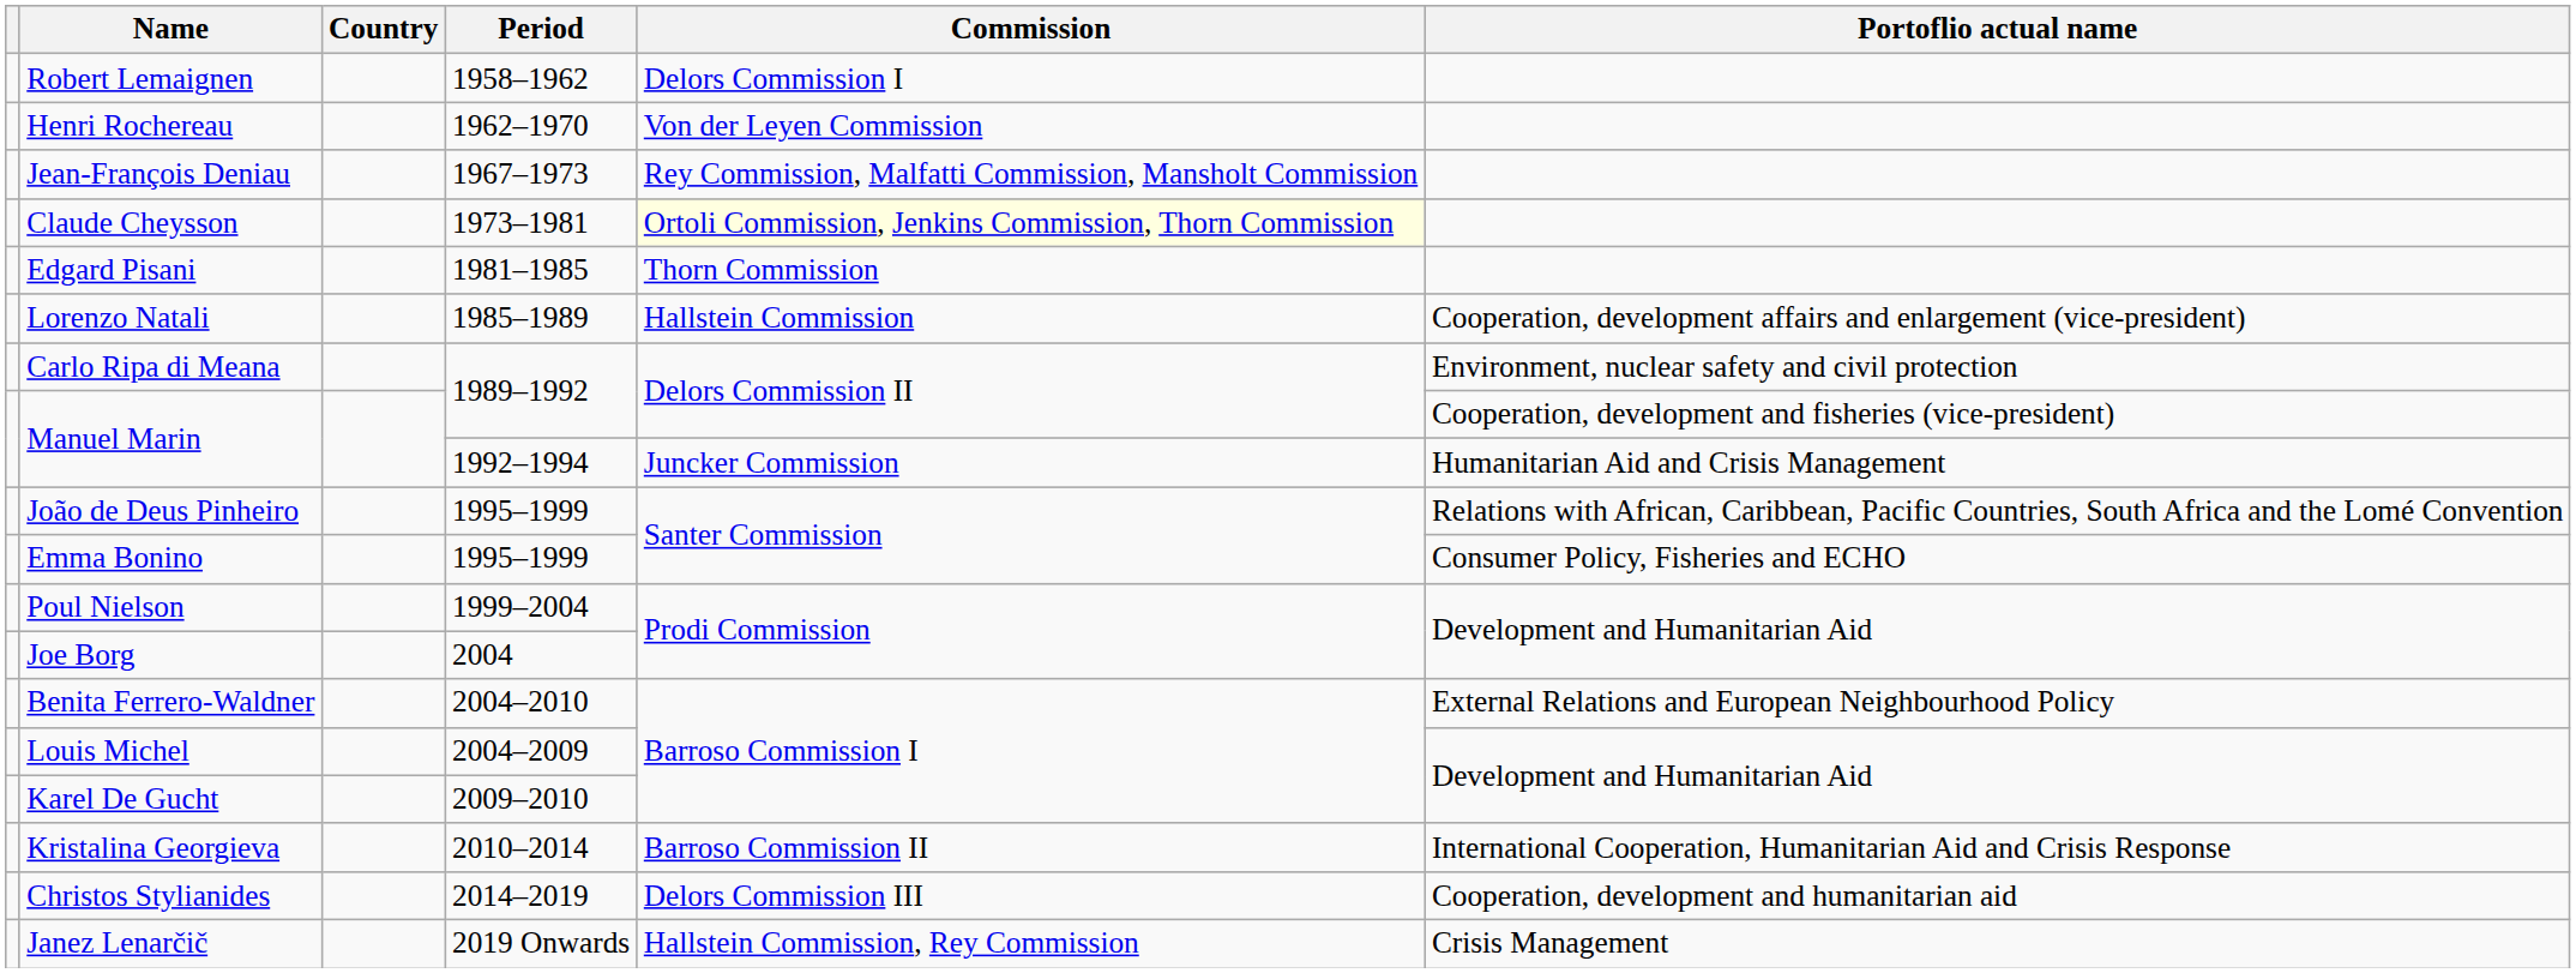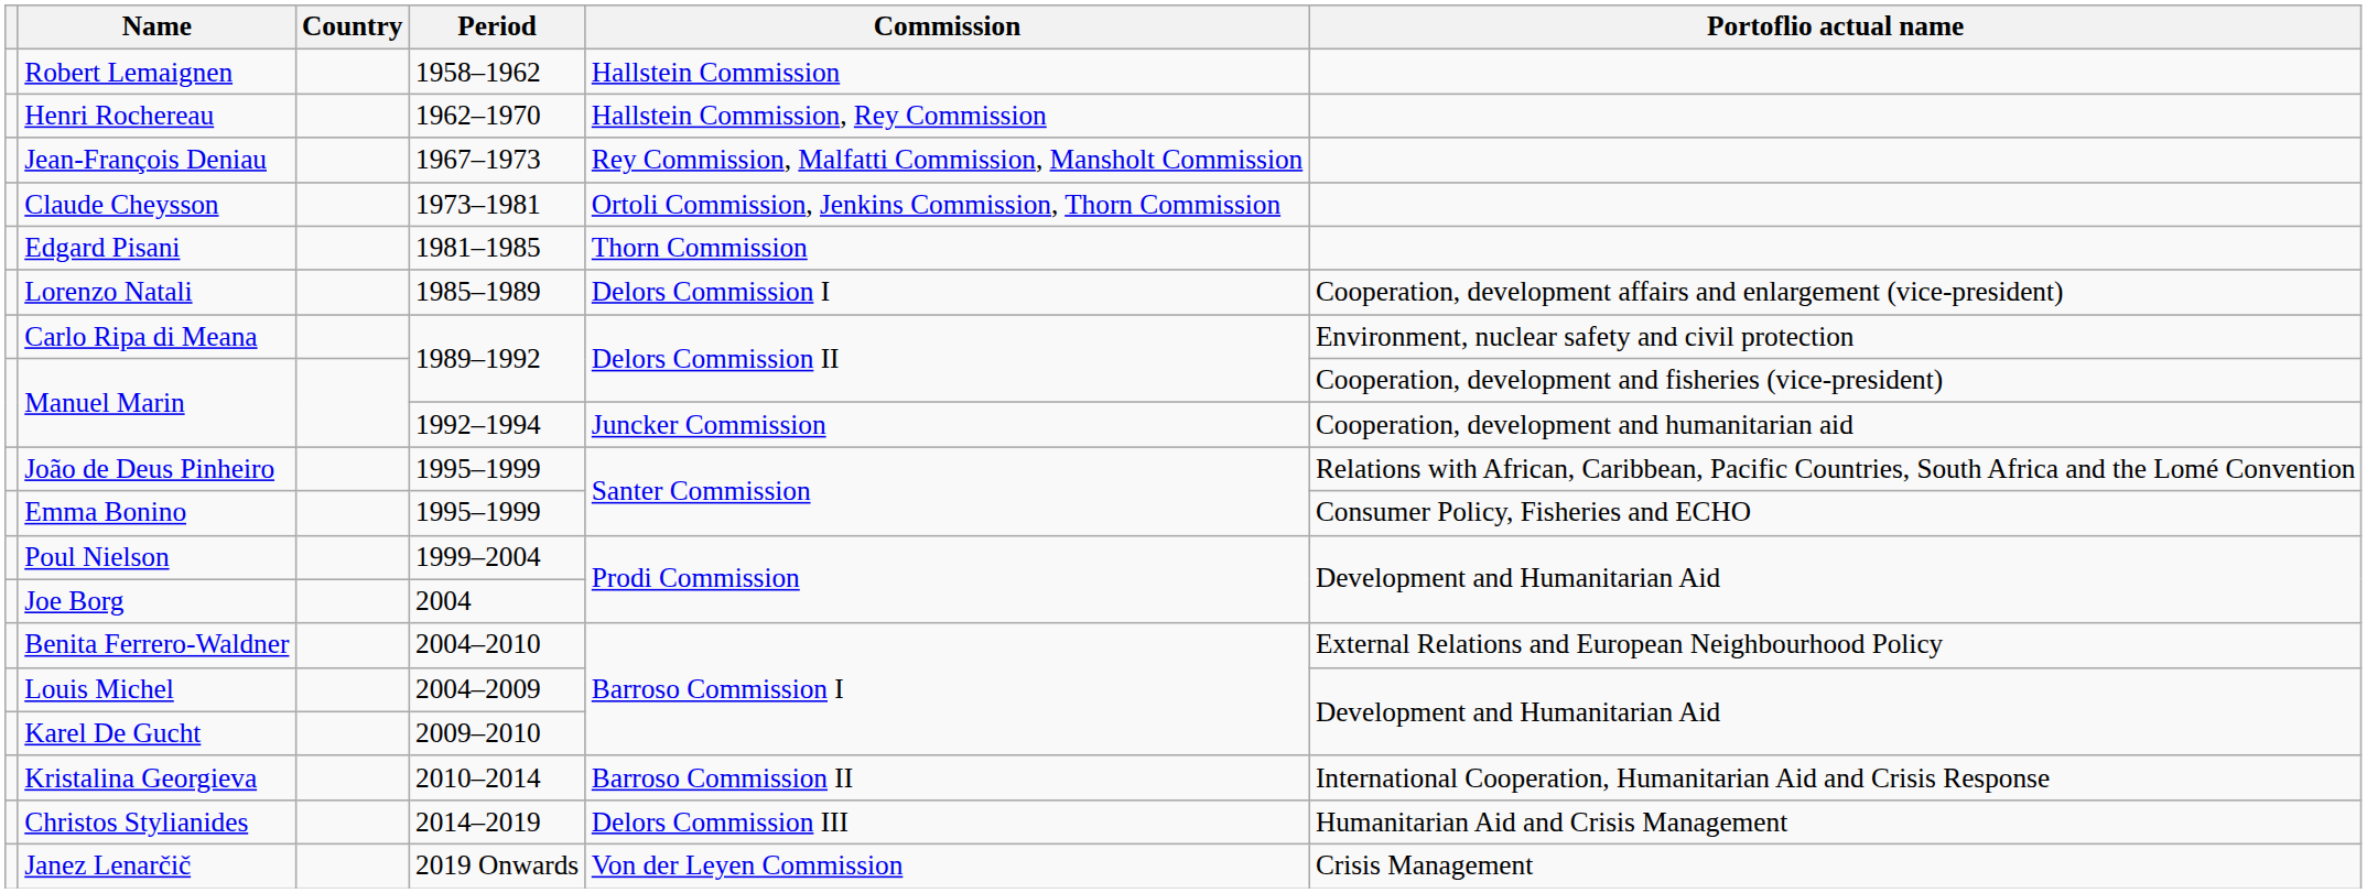Robert Lemaignen | Commission: Delors Commission I -> Hallstein Commission
Henri Rochereau | Commission: Von der Leyen Commission -> Hallstein Commission, Rey Commission
Claude Cheysson | Commission: lightyellow background -> no background
Lorenzo Natali | Commission: Hallstein Commission -> Delors Commission I
Manuel Marin / 1992–1994 | Portoflio actual name: Humanitarian Aid and Crisis Management -> Cooperation, development and humanitarian aid
Christos Stylianides | Portoflio actual name: Cooperation, development and humanitarian aid -> Humanitarian Aid and Crisis Management
Janez Lenarčič | Commission: Hallstein Commission, Rey Commission -> Von der Leyen Commission
